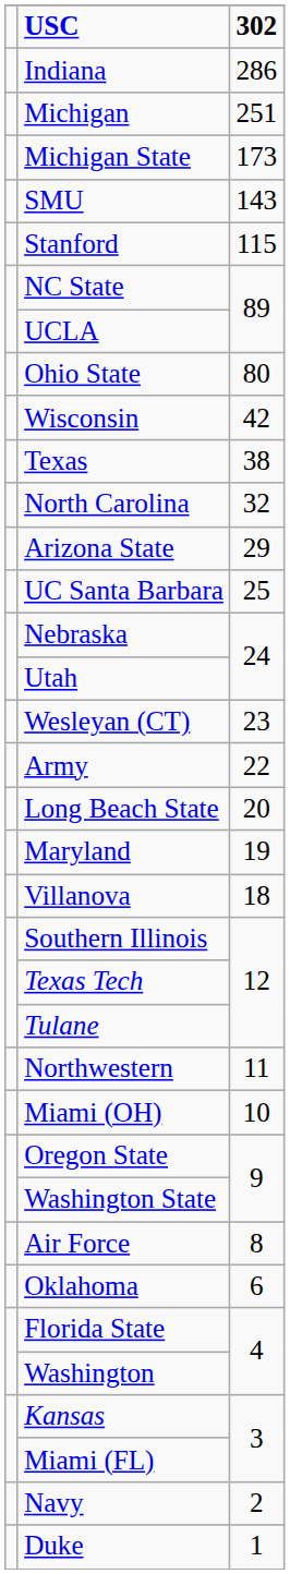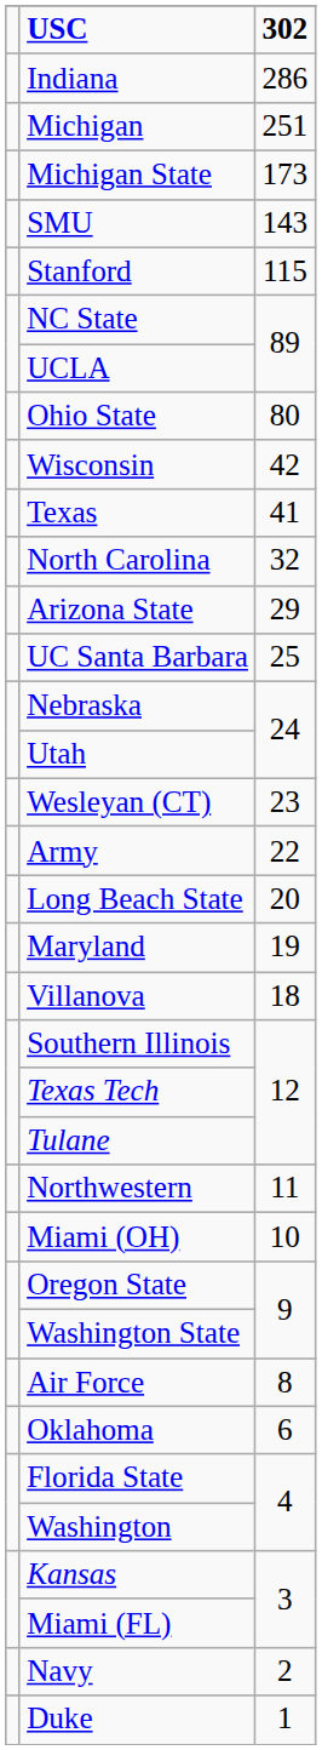Texas | 302: 38 -> 41
